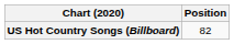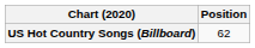US Hot Country Songs (Billboard) | Position: 82 -> 62
